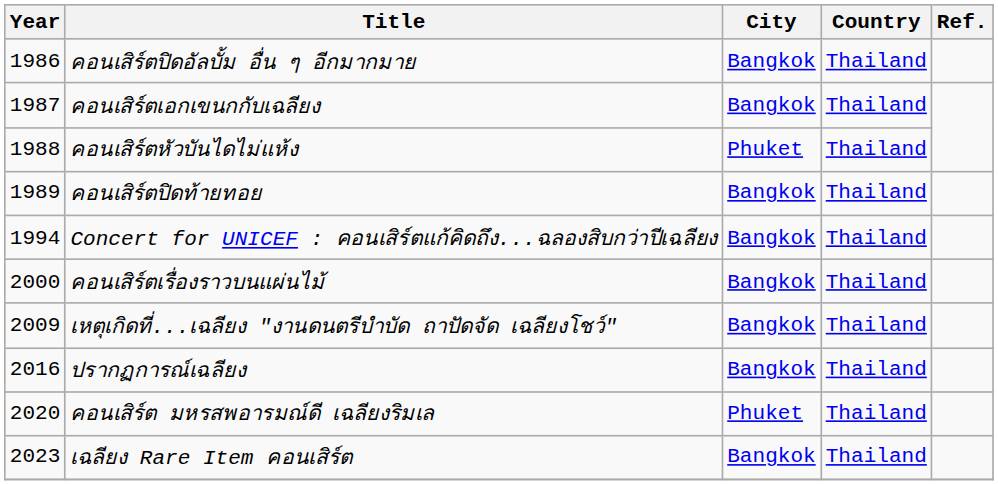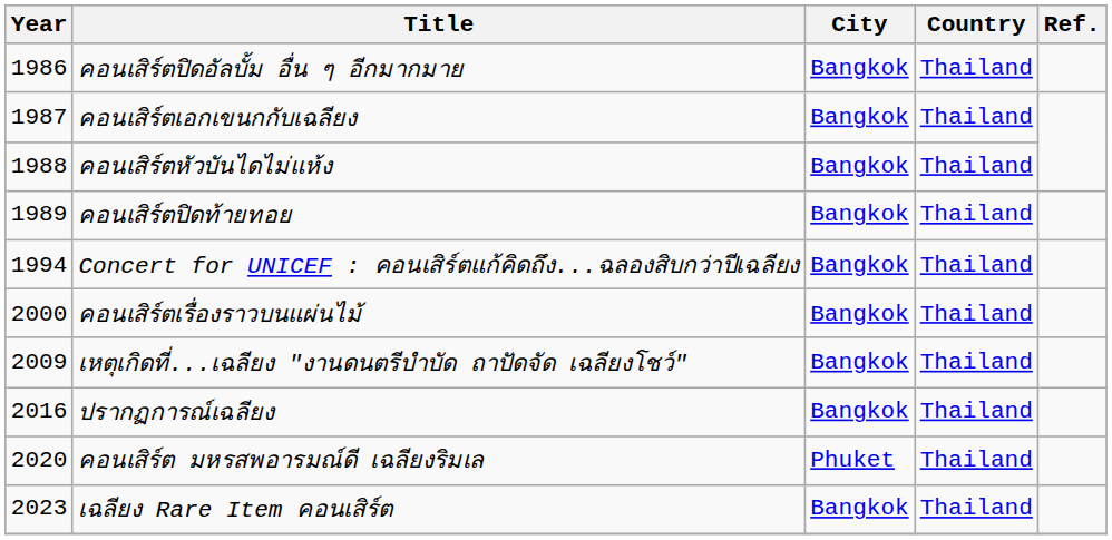คอนเสิร์ตหัวบันไดไม่แห้ง | City: Phuket -> Bangkok
